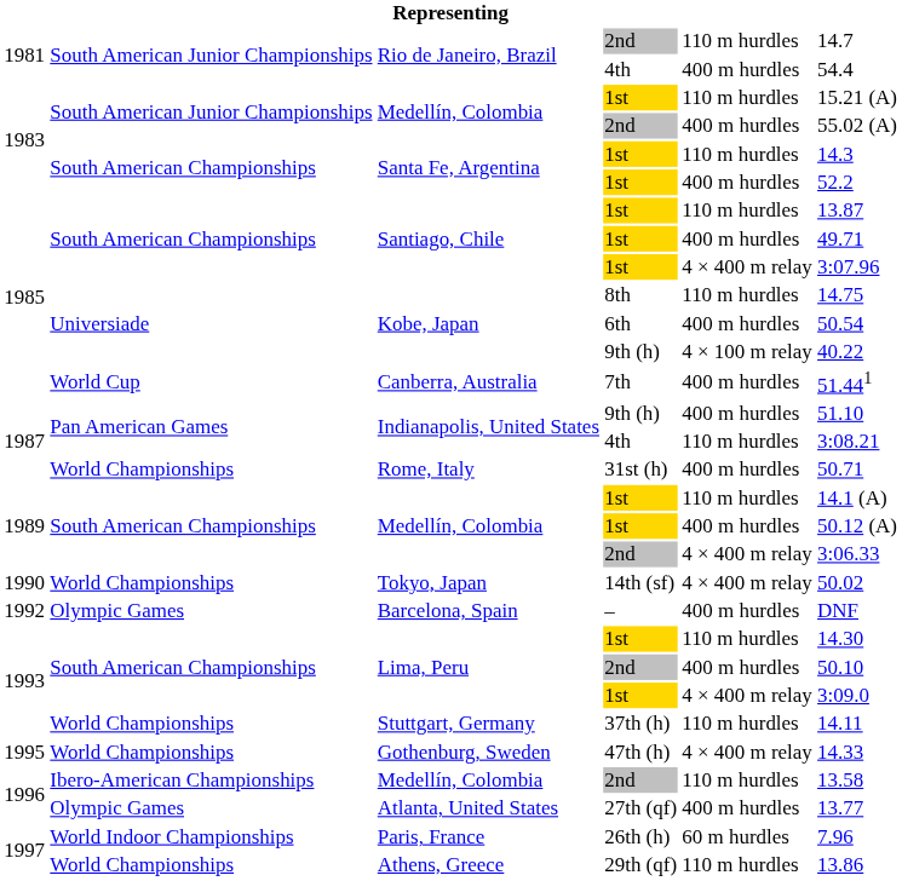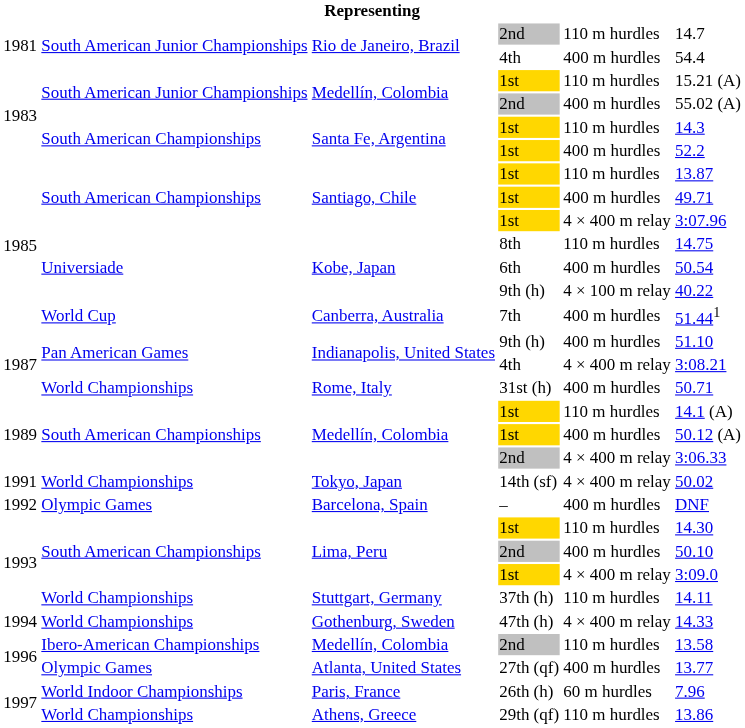Indianapolis, United States / 4th | column 5: 110 m hurdles -> 4 × 400 m relay
Tokyo, Japan | column 1: 1990 -> 1991
Gothenburg, Sweden | column 1: 1995 -> 1994
